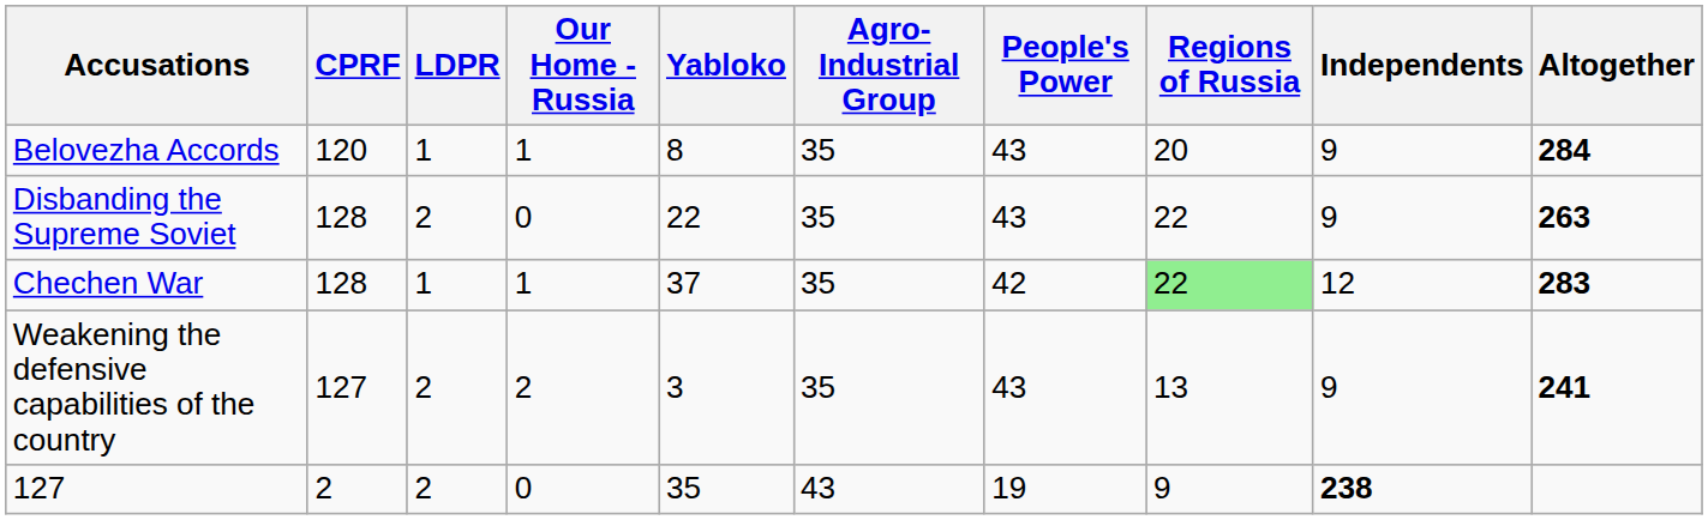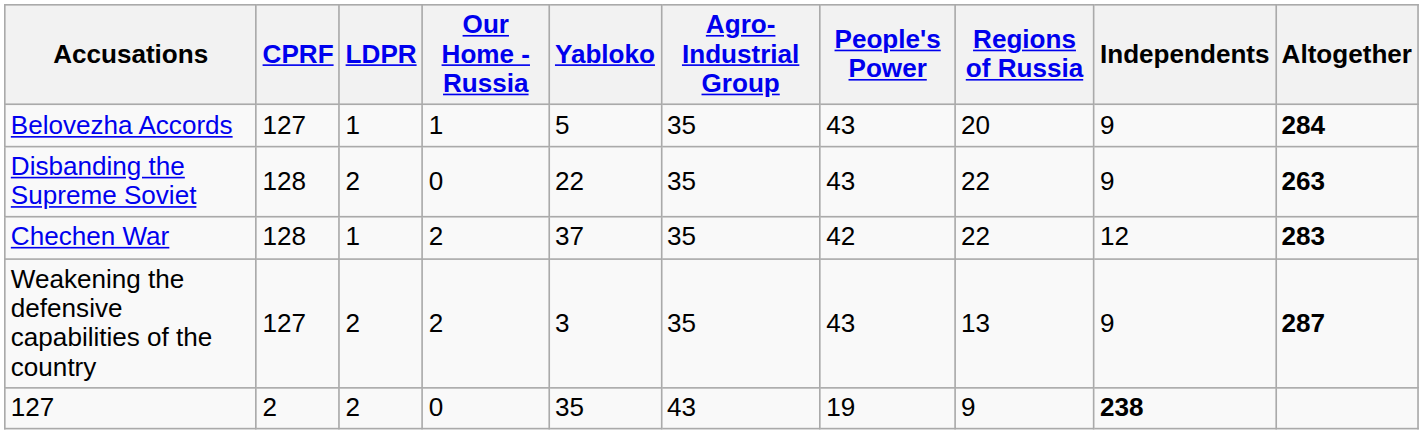Belovezha Accords | CPRF: 120 -> 127
Belovezha Accords | Yabloko: 8 -> 5
Chechen War | Our Home - Russia: 1 -> 2
Chechen War | Regions of Russia: lightgreen background -> no background
Weakening the defensive capabilities of the country | Altogether: 241 -> 287
